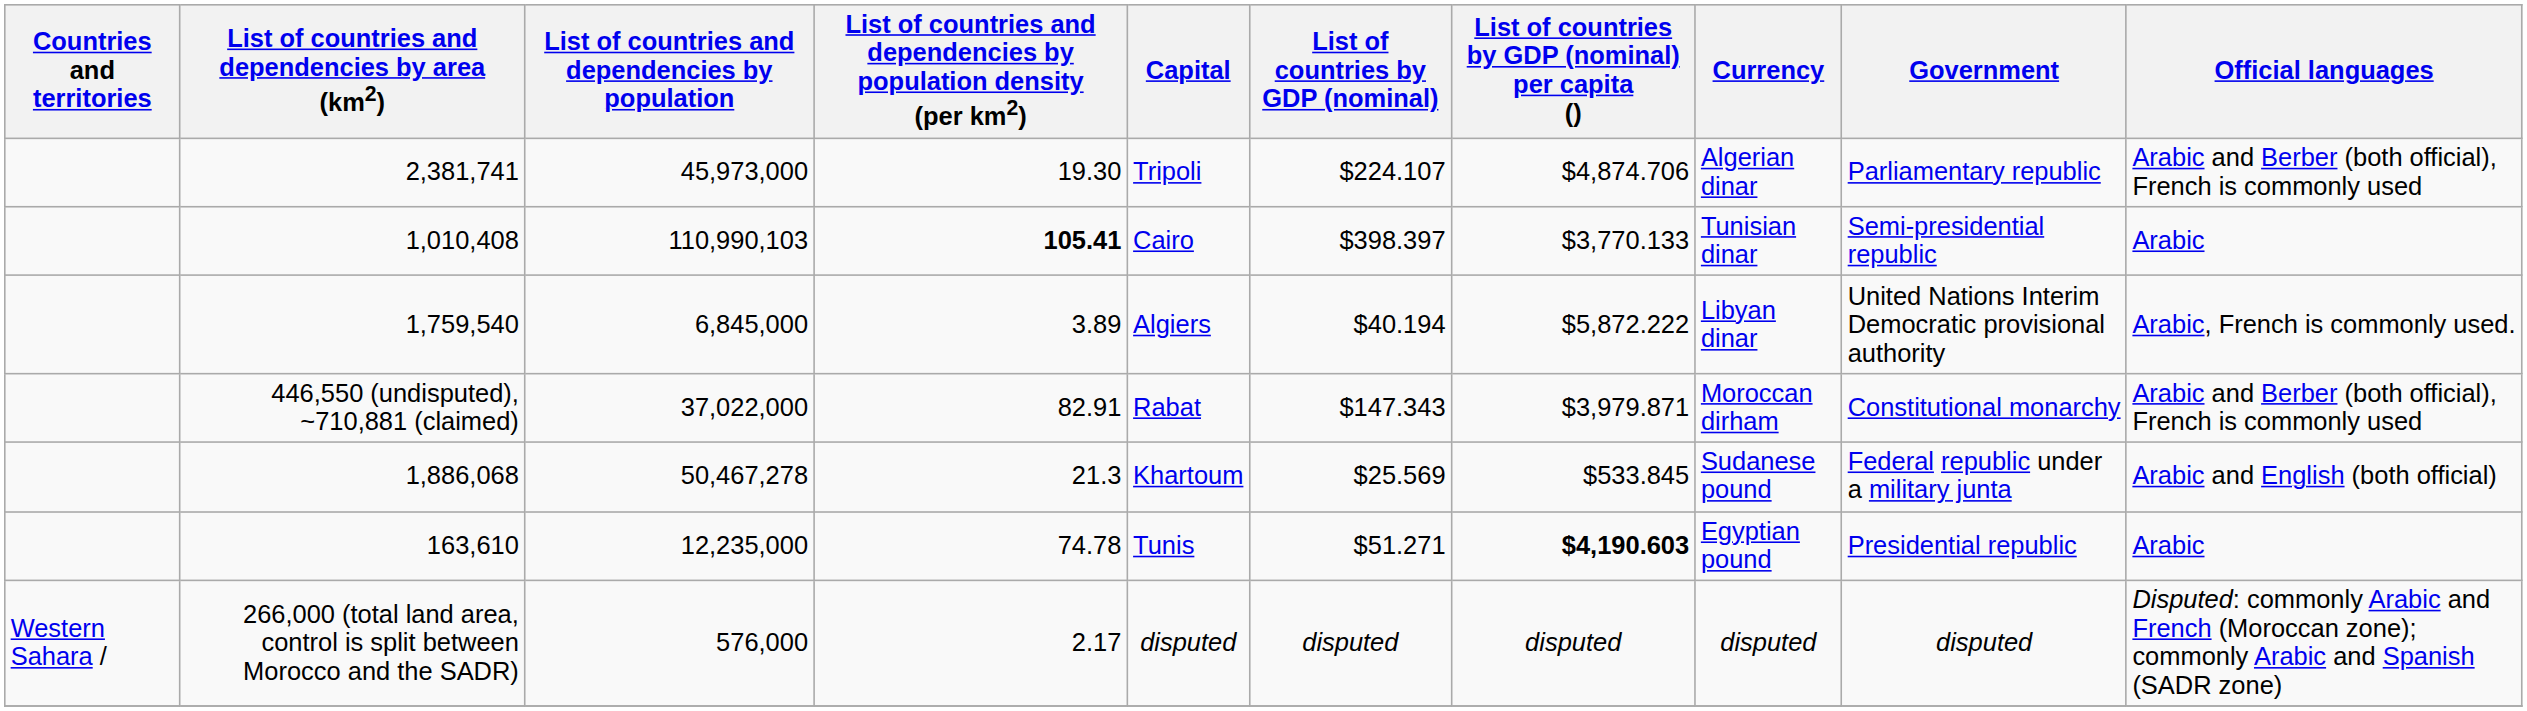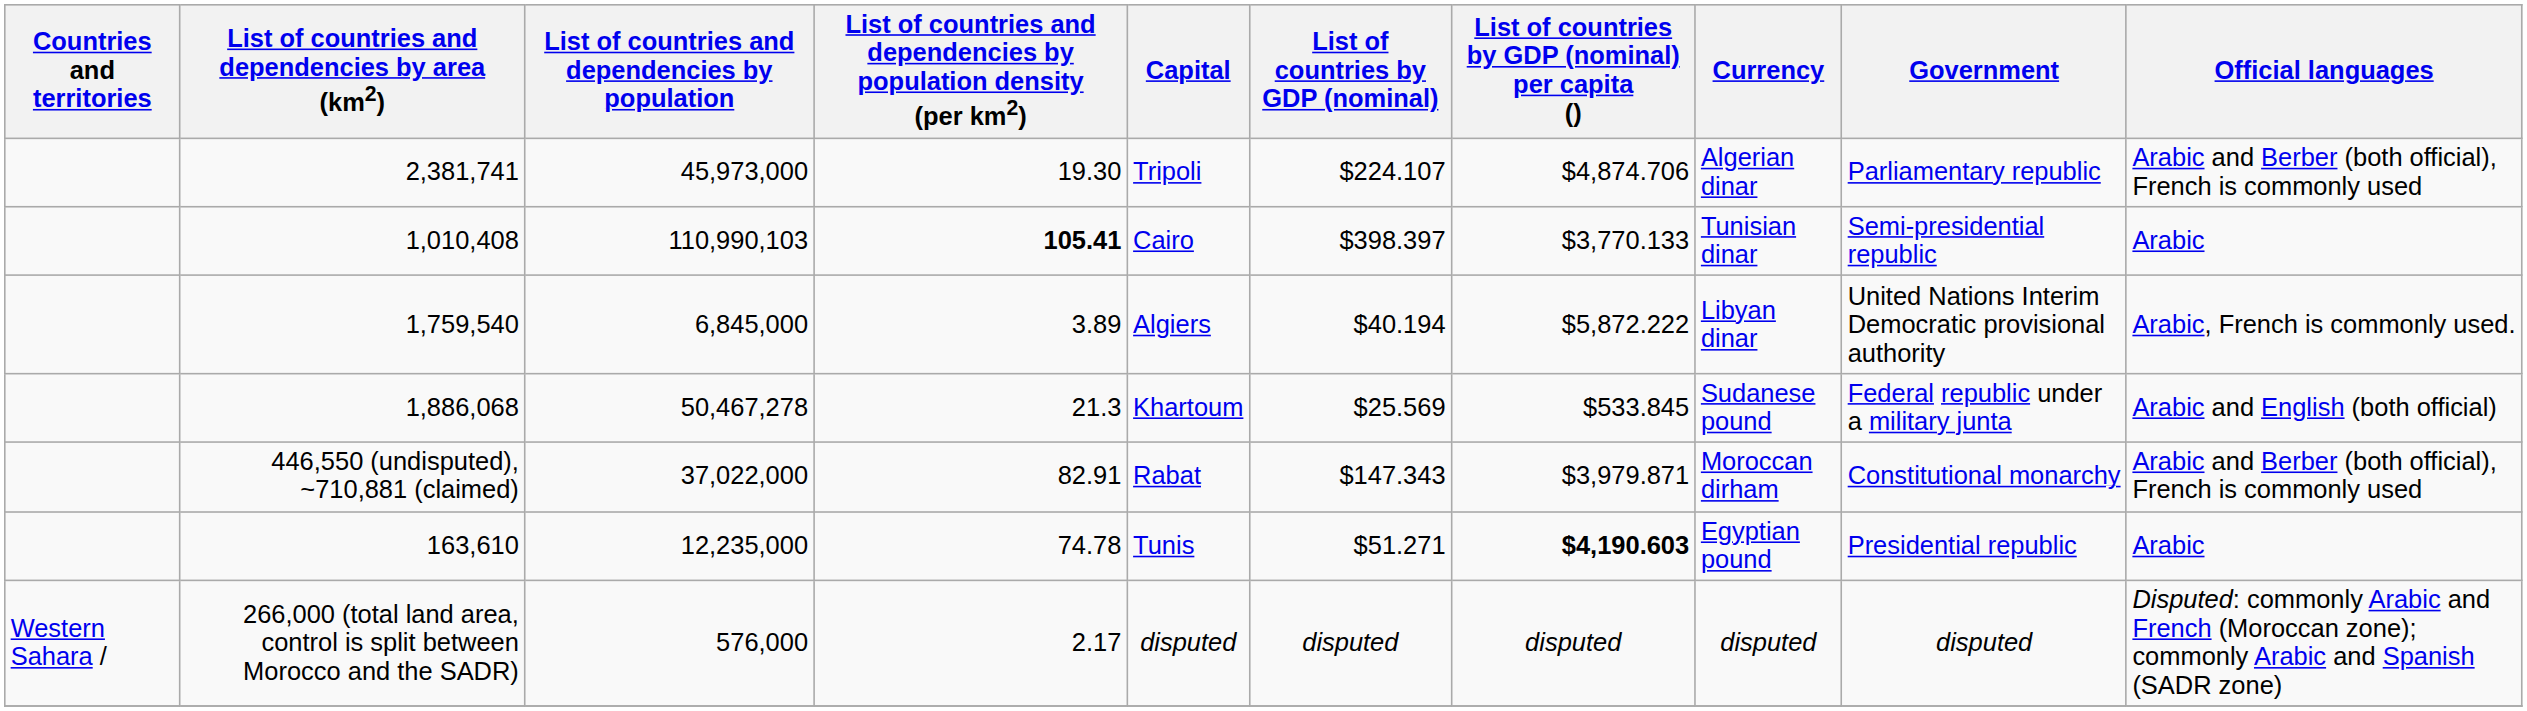rows swapped: 446,550 (undisputed), ~710,881 (claimed) <-> 1,886,068
